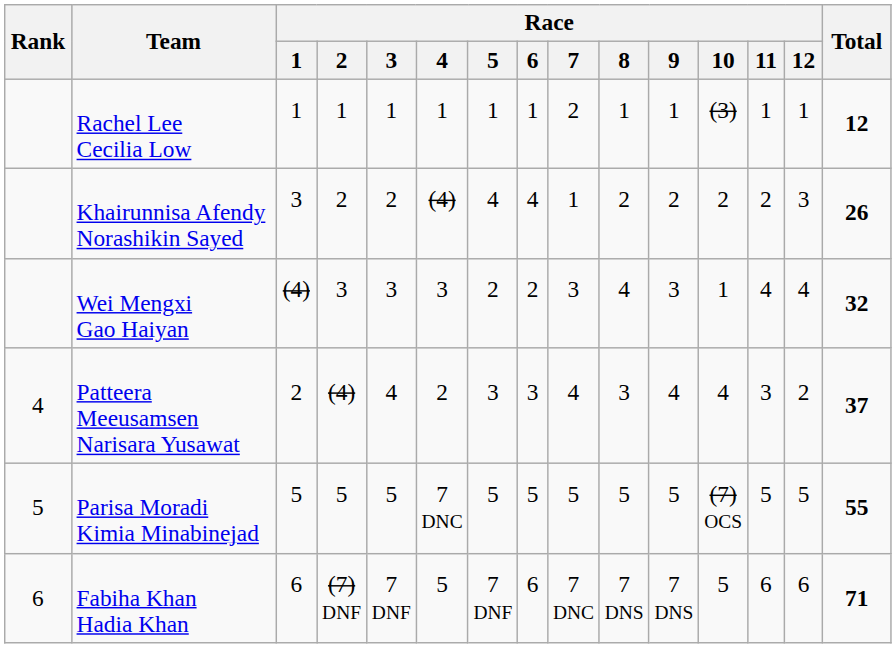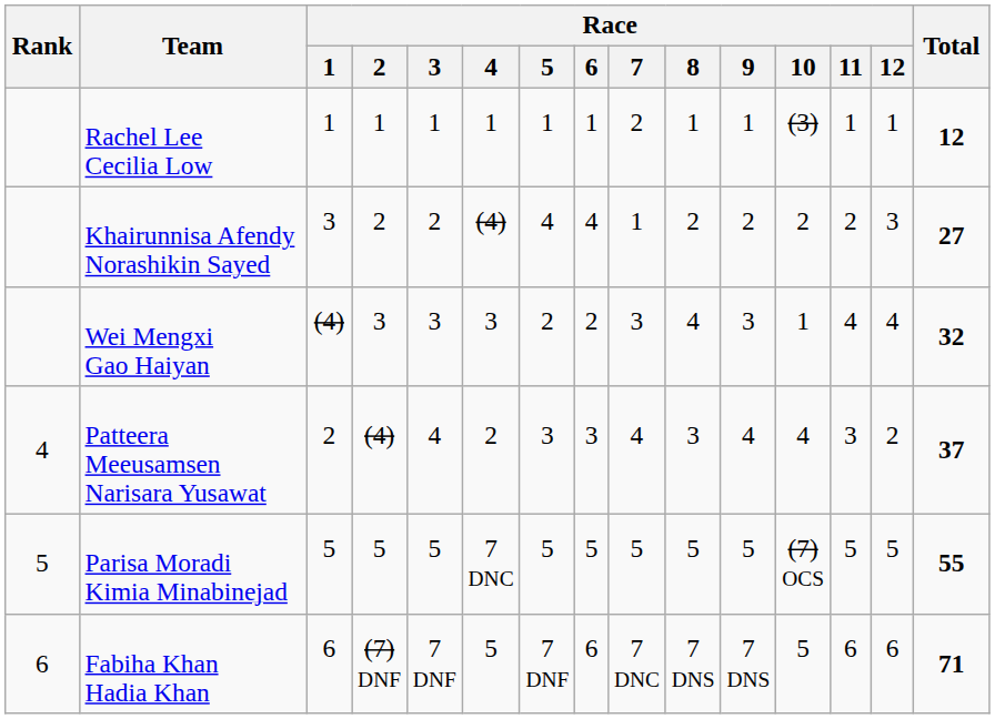Khairunnisa Afendy Norashikin Sayed | Total: 26 -> 27
